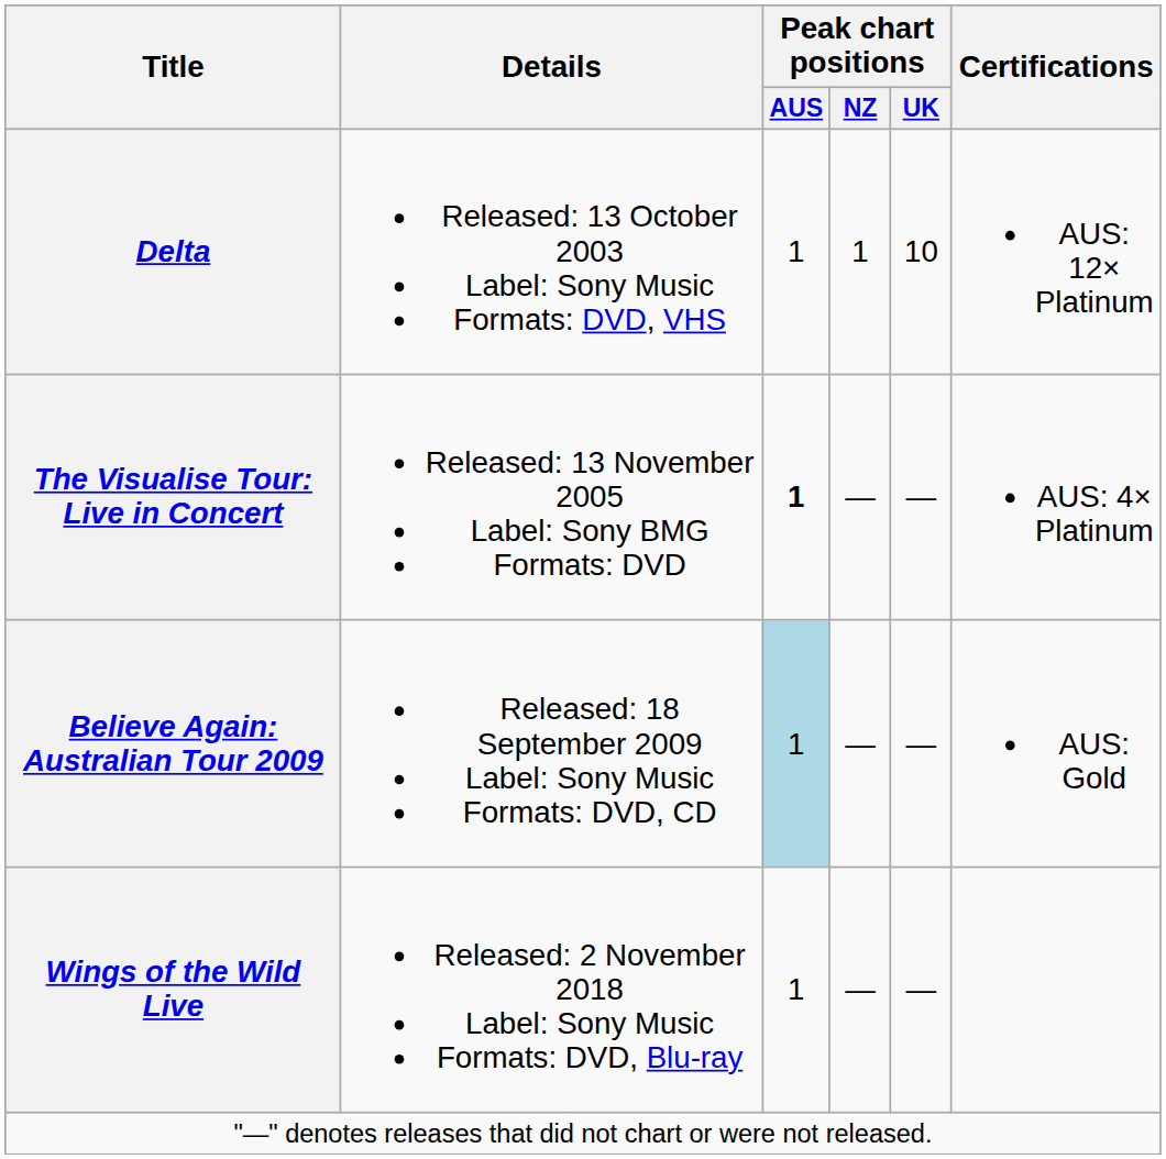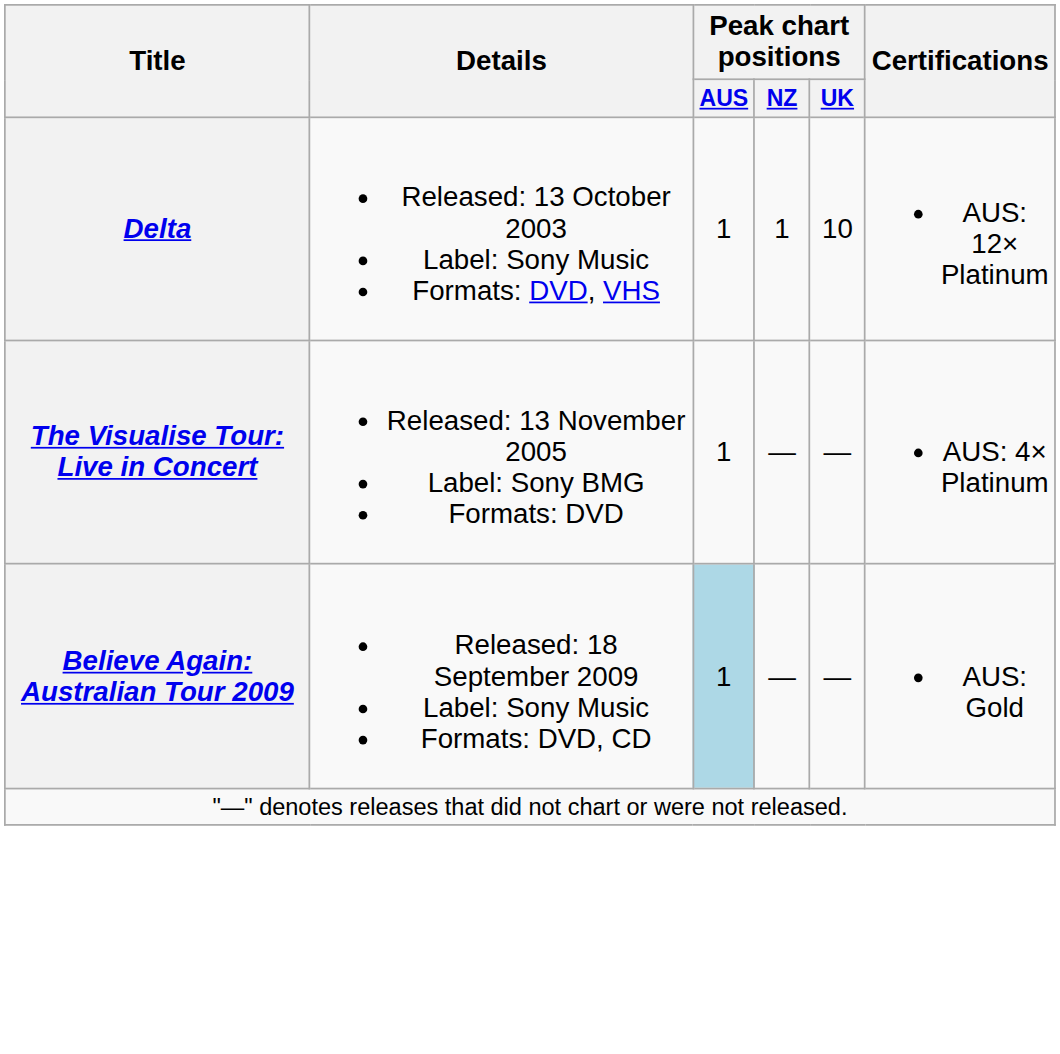The Visualise Tour: Live in Concert | Peak chart positions / AUS: bold -> normal
- row: Wings of the Wild Live | Released: 2 November 2018 Label: Sony Music Formats: DVD, Blu-ray | 1 | — | —
